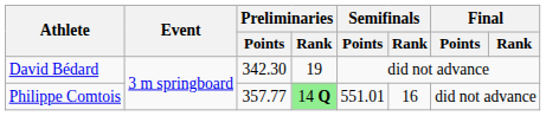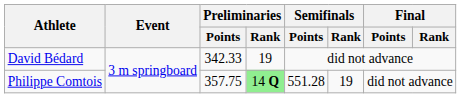David Bédard | Preliminaries / Points: 342.30 -> 342.33
Philippe Comtois | Preliminaries / Points: 357.77 -> 357.75
Philippe Comtois | Semifinals / Points: 551.01 -> 551.28
Philippe Comtois | Semifinals / Rank: 16 -> 19
